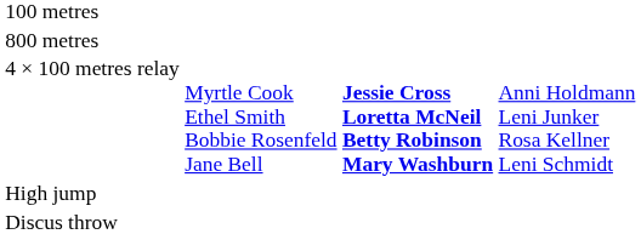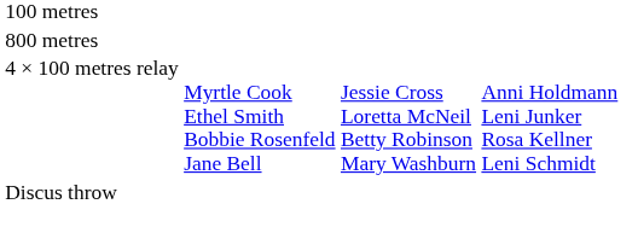4 × 100 metres relay | column 3: bold -> normal
- row: High jump
